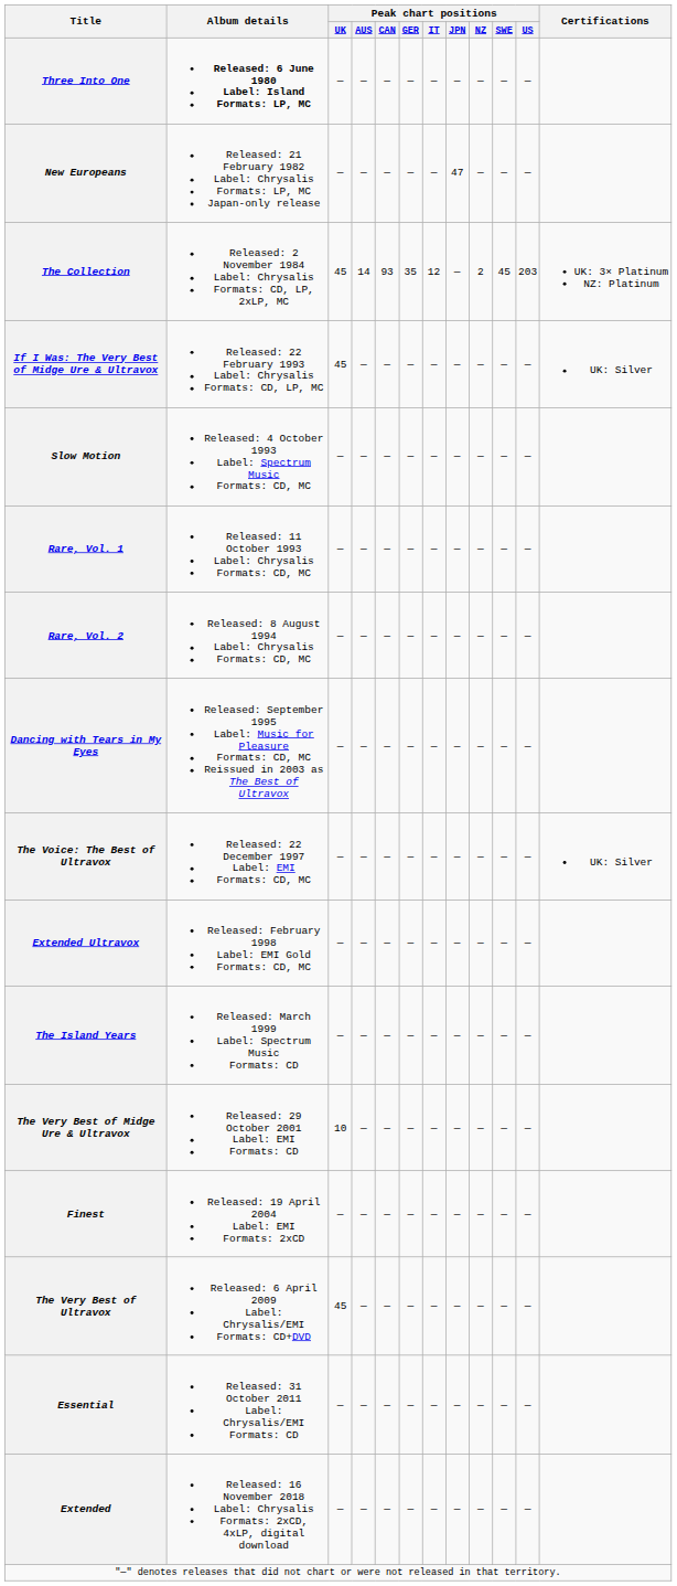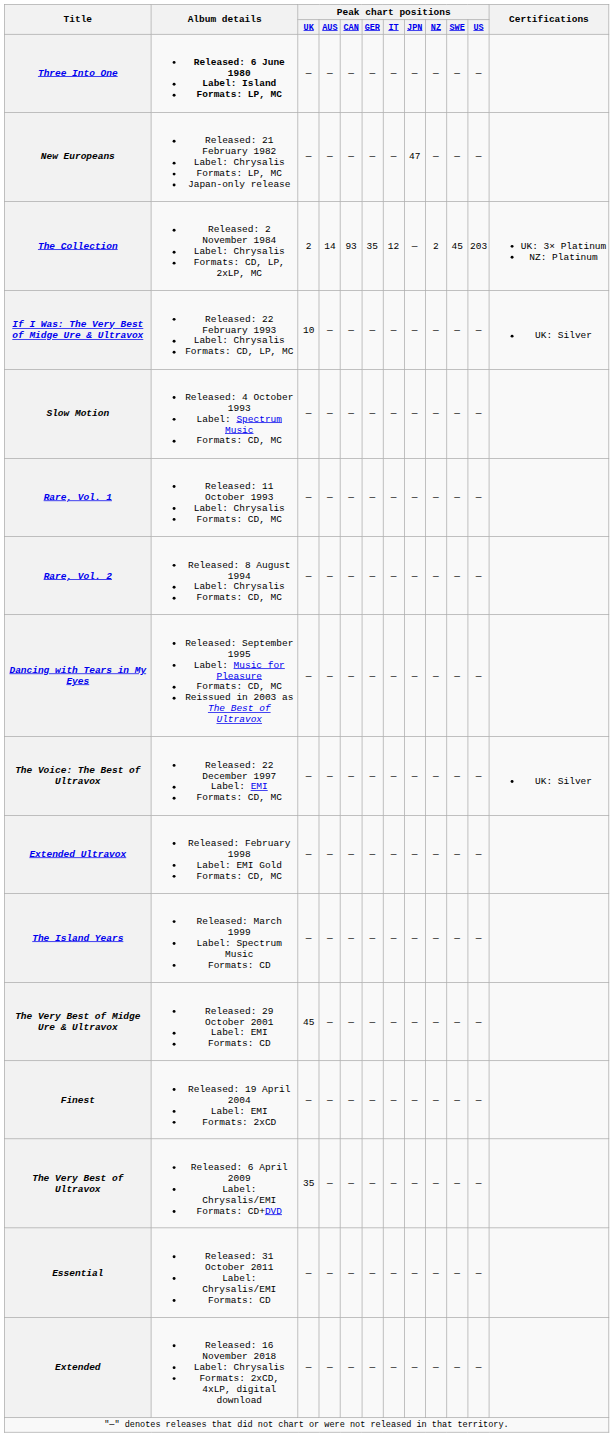The Collection | Peak chart positions / UK: 45 -> 2
If I Was: The Very Best of Midge Ure & Ultravox | Peak chart positions / UK: 45 -> 10
The Very Best of Midge Ure & Ultravox | Peak chart positions / UK: 10 -> 45
The Very Best of Ultravox | Peak chart positions / UK: 45 -> 35
